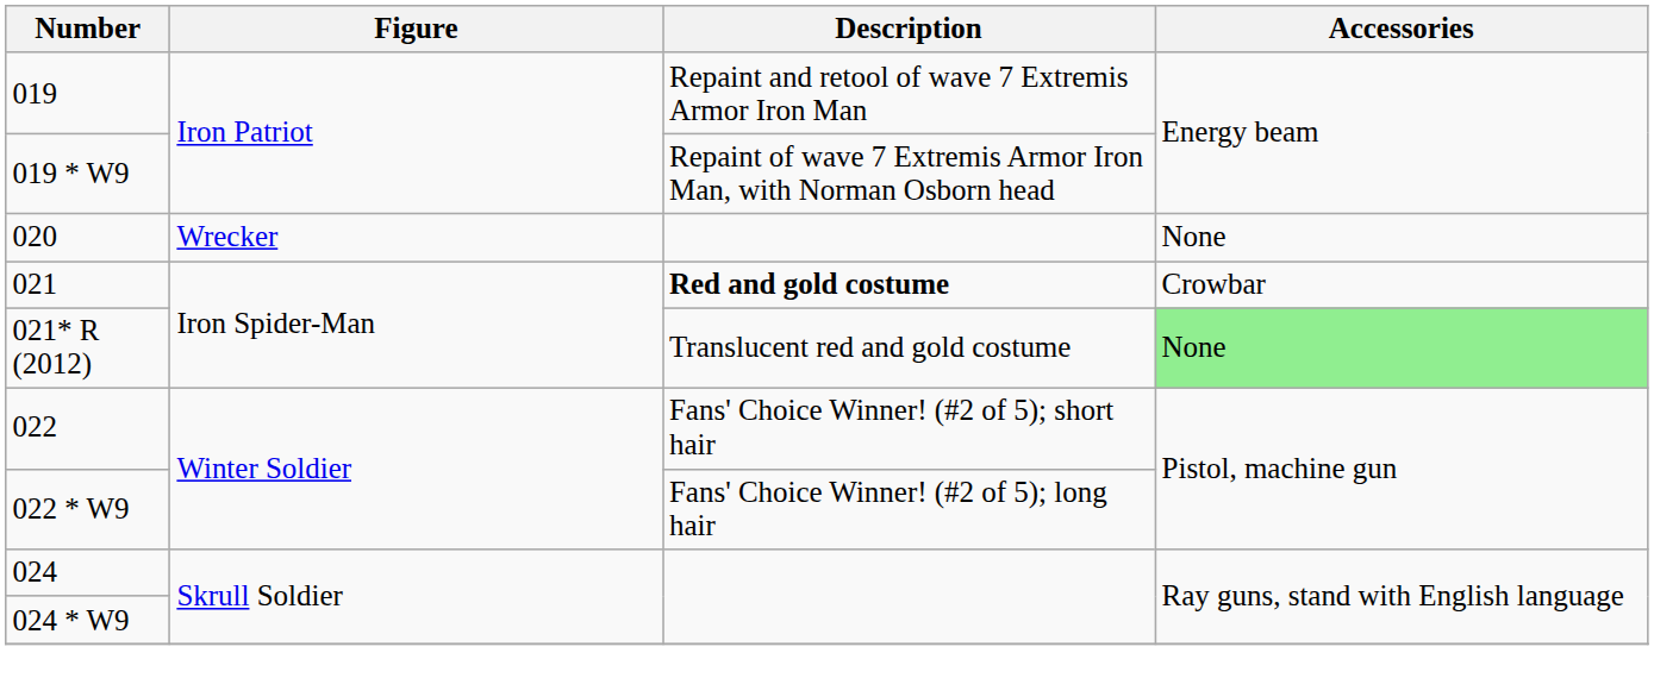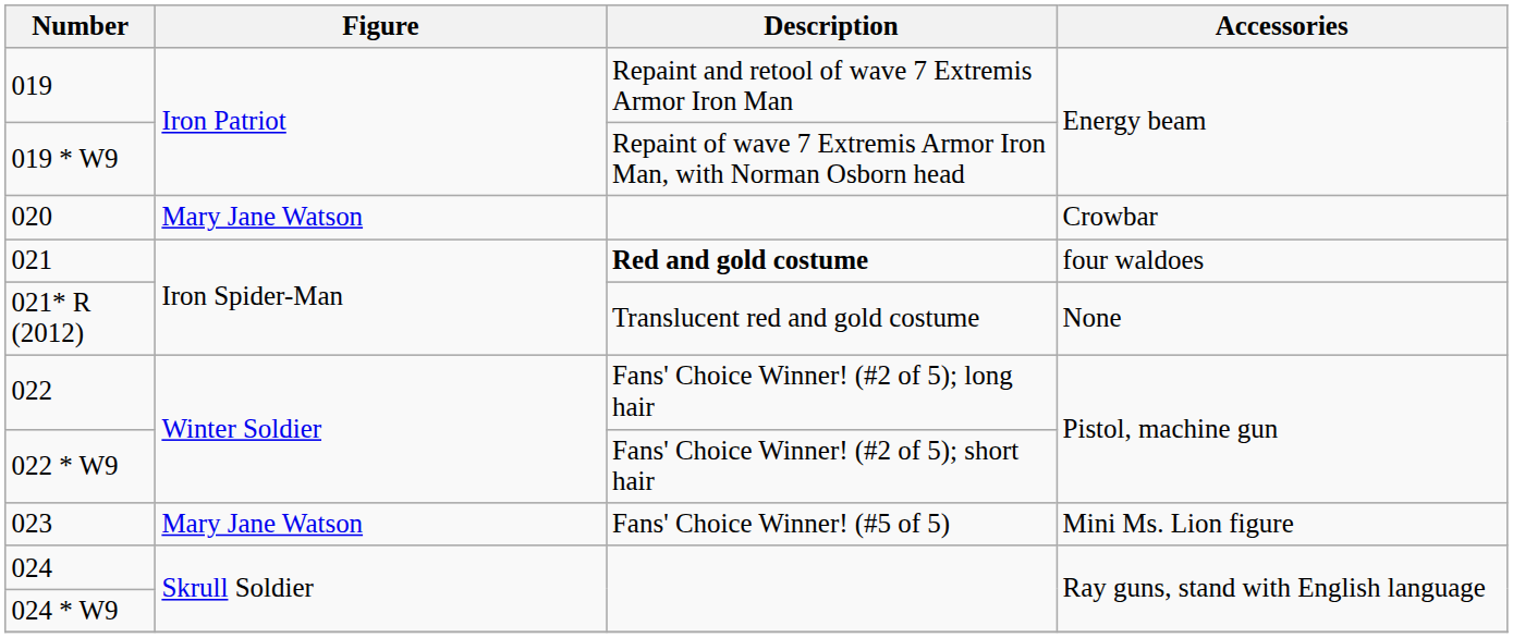020 | Figure: Wrecker -> Mary Jane Watson
020 | Accessories: None -> Crowbar
021 | Accessories: Crowbar -> four waldoes
021* R (2012) | Accessories: lightgreen background -> no background
022 | Description: Fans' Choice Winner! (#2 of 5); short hair -> Fans' Choice Winner! (#2 of 5); long hair
022 * W9 | Description: Fans' Choice Winner! (#2 of 5); long hair -> Fans' Choice Winner! (#2 of 5); short hair
+ row: 023 | Mary Jane Watson | Fans' Choice Winner! (#5 of 5) | Mini Ms. Lion figure
